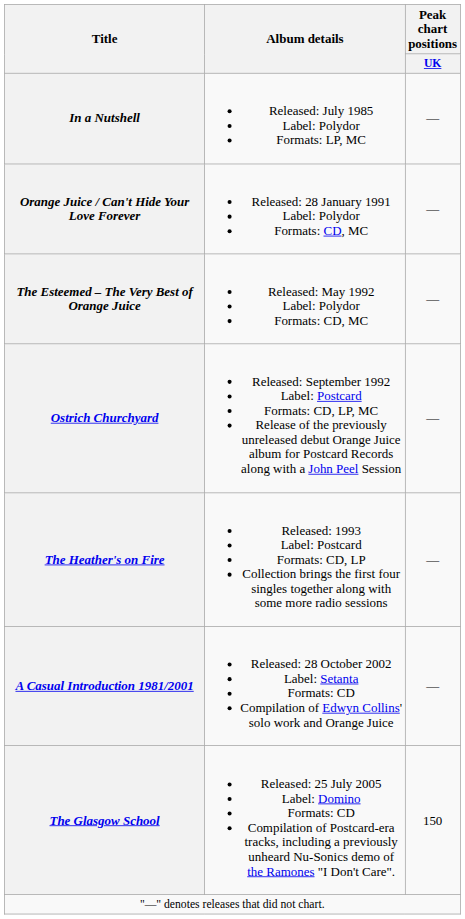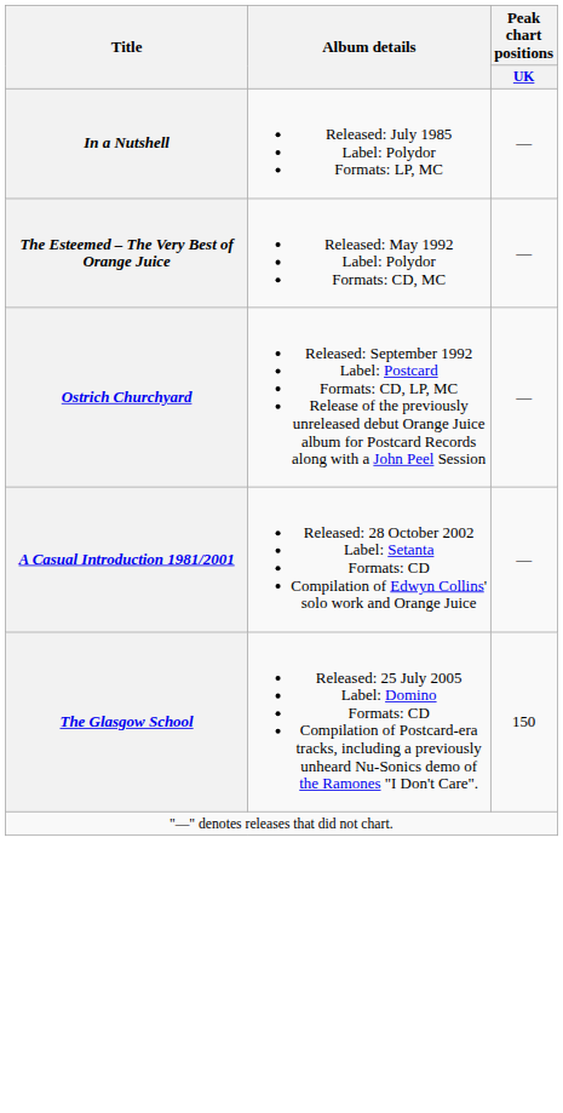- row: Orange Juice / Can't Hide Your Love Forever | Released: 28 January 1991 Label: Polydor Formats: CD, MC | —
- row: The Heather's on Fire | Released: 1993 Label: Postcard Formats: CD, LP Collection brings the first four singles together along with some more radio sessions | —
